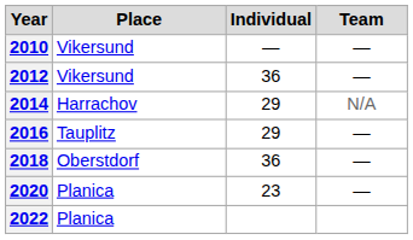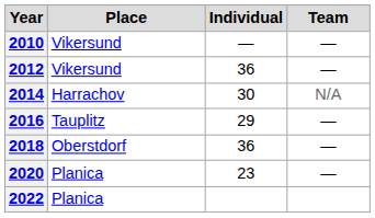2014 | Individual: 29 -> 30
